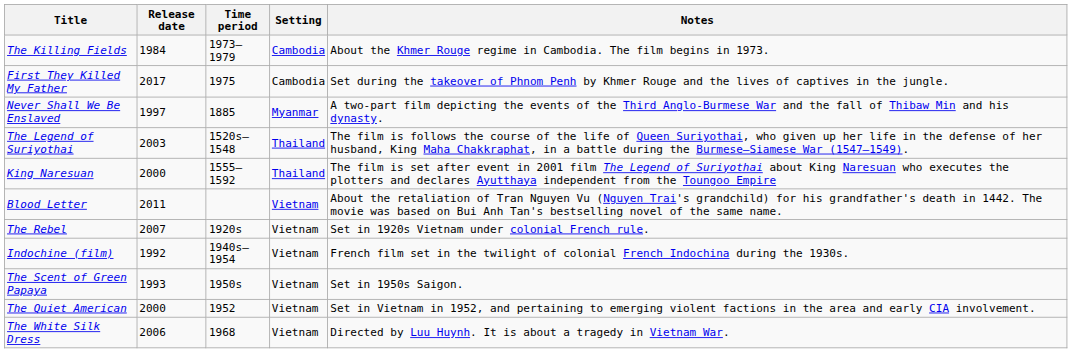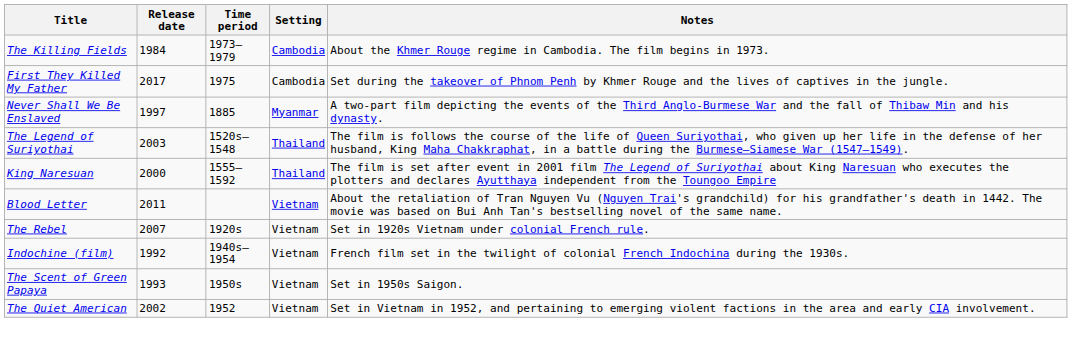The Quiet American | Release date: 2000 -> 2002
- row: The White Silk Dress | 2006 | 1968 | Vietnam | Directed by Luu Huynh. It is about a tragedy in Vietnam War.
